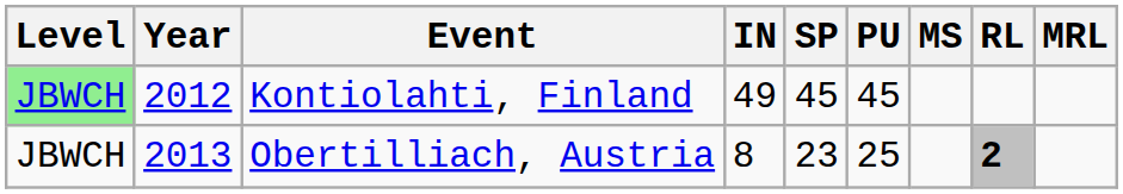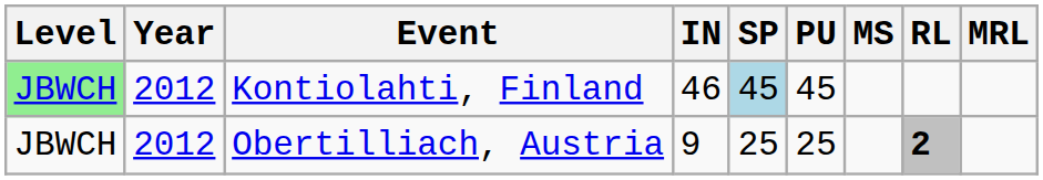Kontiolahti, Finland | IN: 49 -> 46
Kontiolahti, Finland | SP: no background -> lightblue background
Obertilliach, Austria | Year: 2013 -> 2012
Obertilliach, Austria | IN: 8 -> 9
Obertilliach, Austria | SP: 23 -> 25
